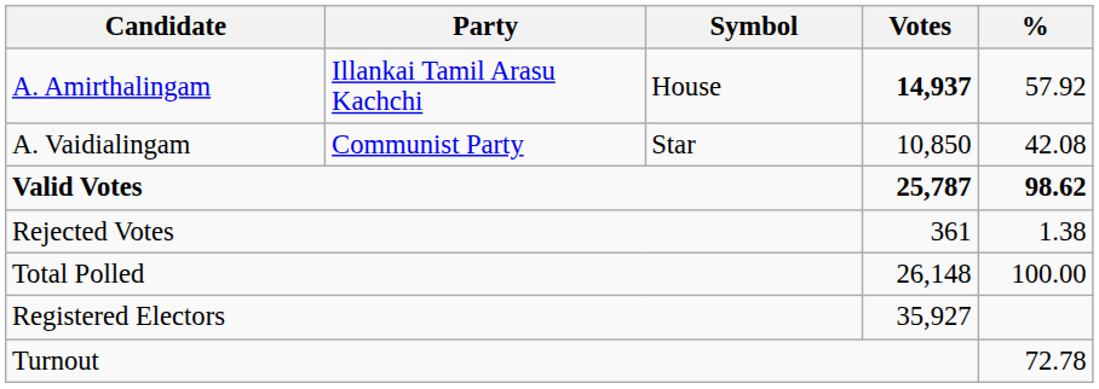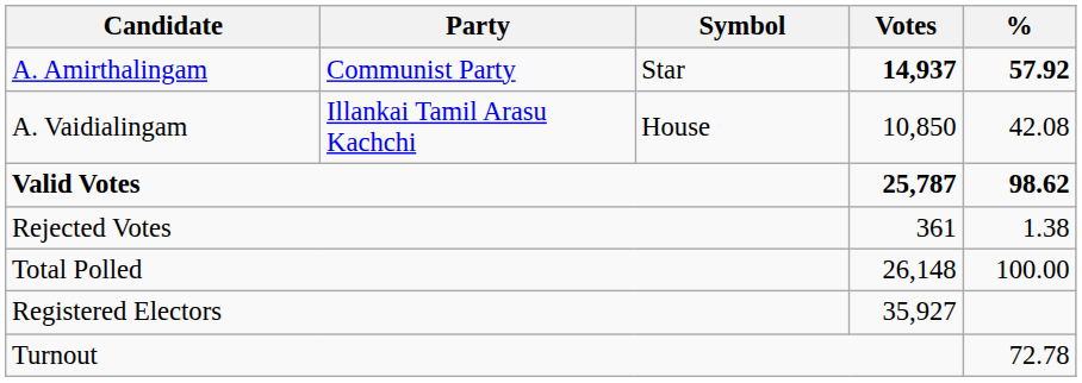A. Amirthalingam | Party: Illankai Tamil Arasu Kachchi -> Communist Party
A. Amirthalingam | Symbol: House -> Star
A. Amirthalingam | %: normal -> bold
A. Vaidialingam | Party: Communist Party -> Illankai Tamil Arasu Kachchi
A. Vaidialingam | Symbol: Star -> House
